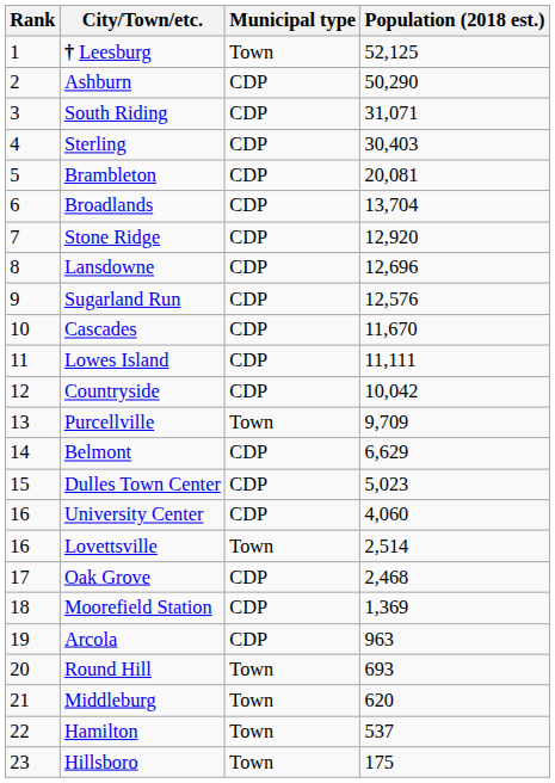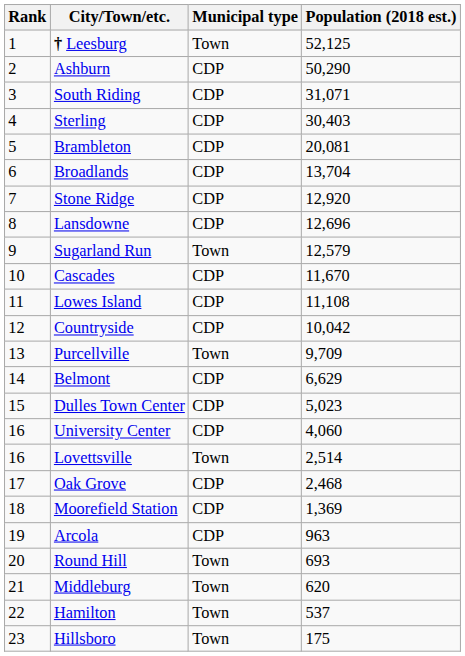Sugarland Run | Municipal type: CDP -> Town
Sugarland Run | Population (2018 est.): 12,576 -> 12,579
Lowes Island | Population (2018 est.): 11,111 -> 11,108
